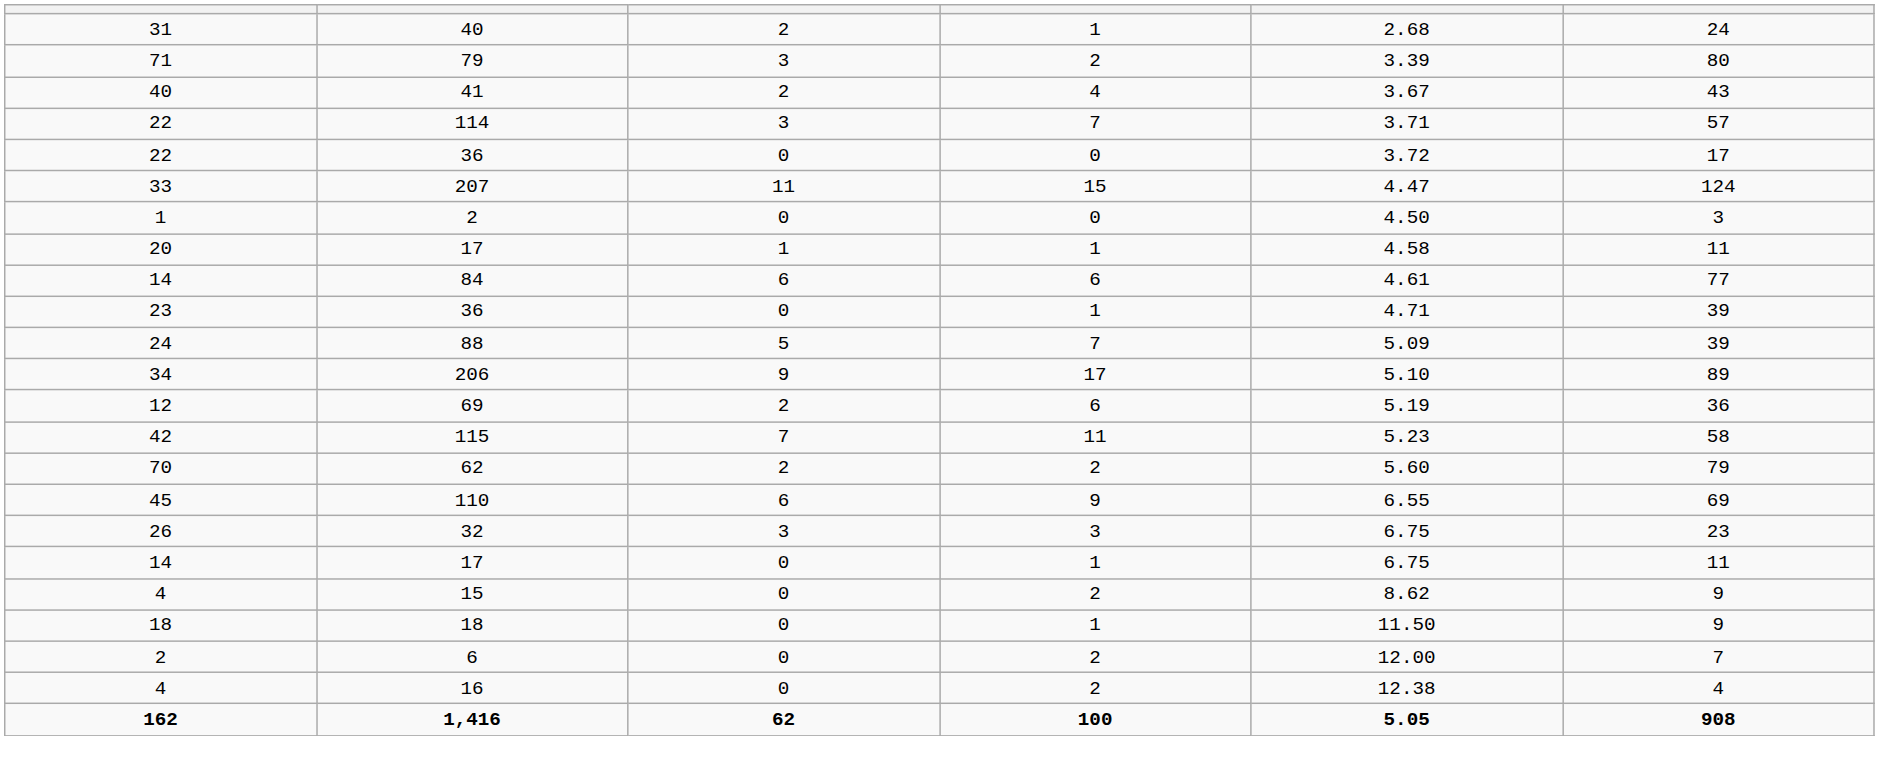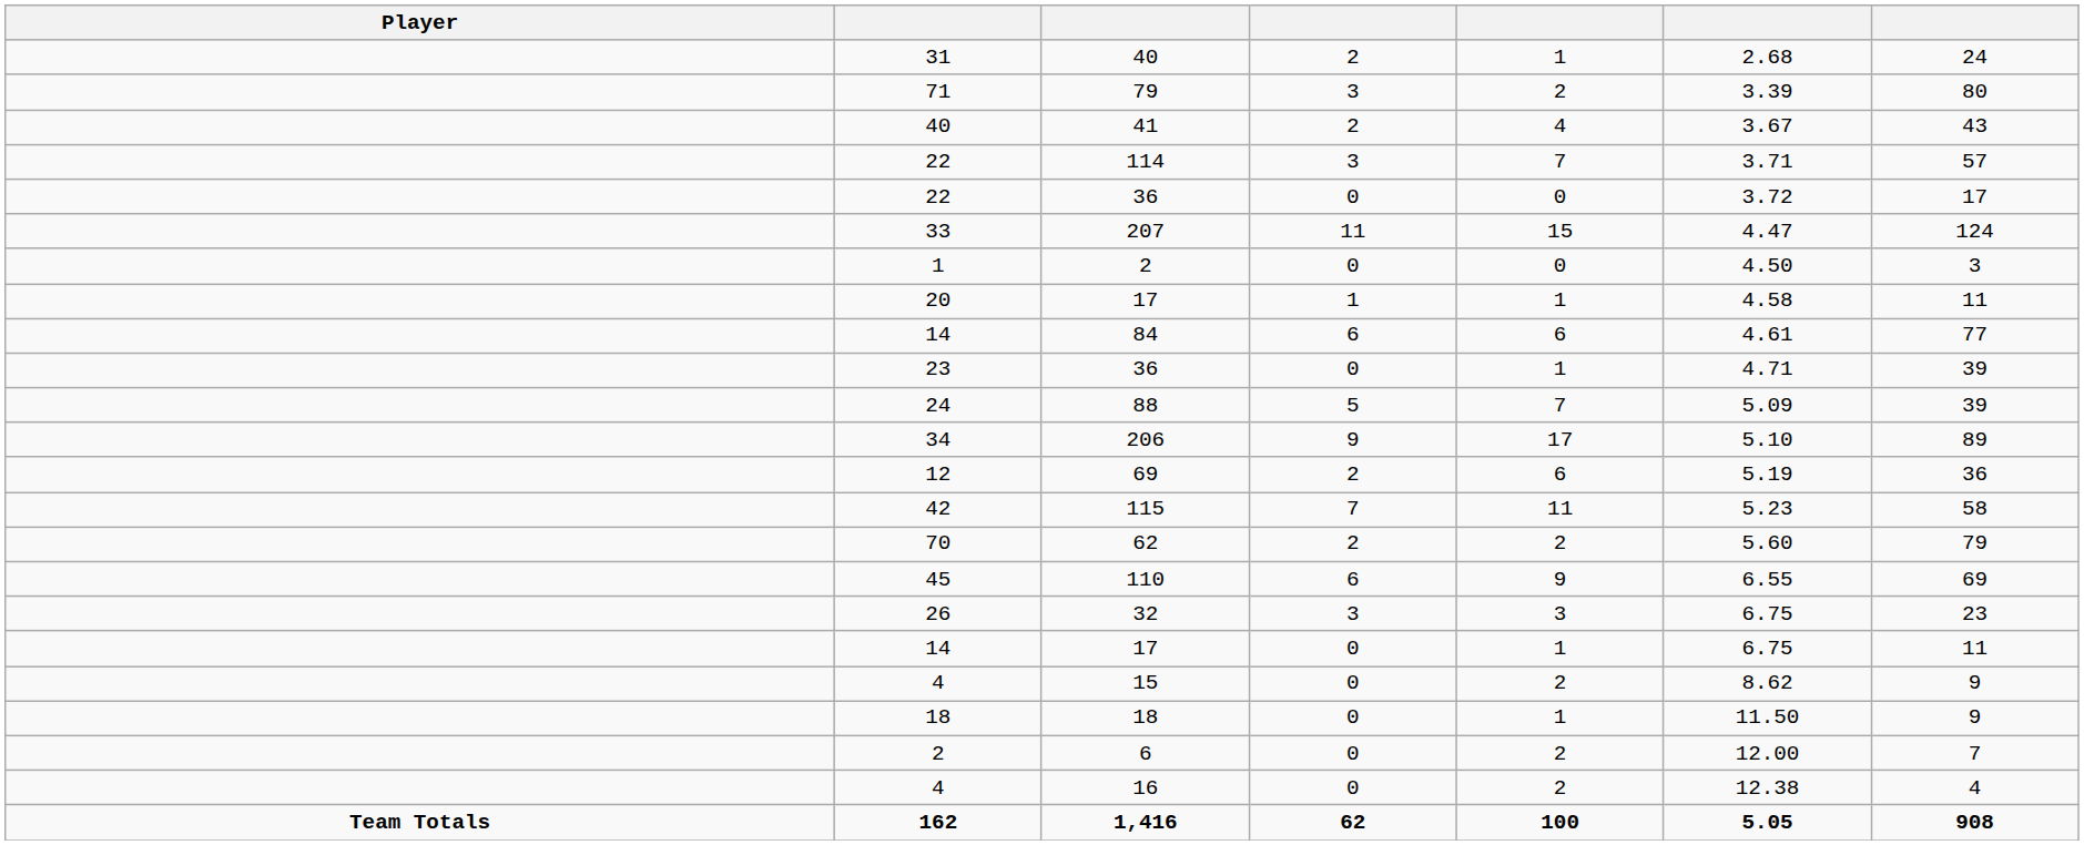+ column: Player | Team Totals
